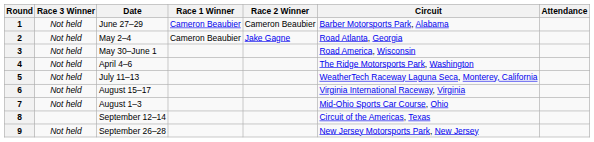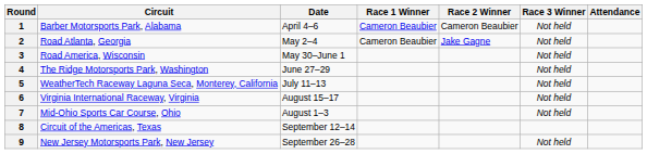columns swapped: Circuit <-> Race 3 Winner
1 | Date: June 27–29 -> April 4–6
4 | Date: April 4–6 -> June 27–29
